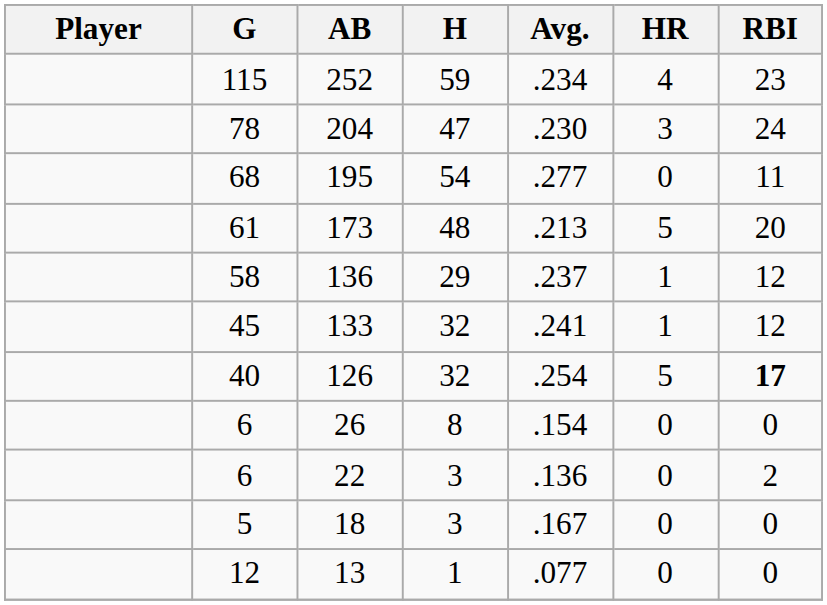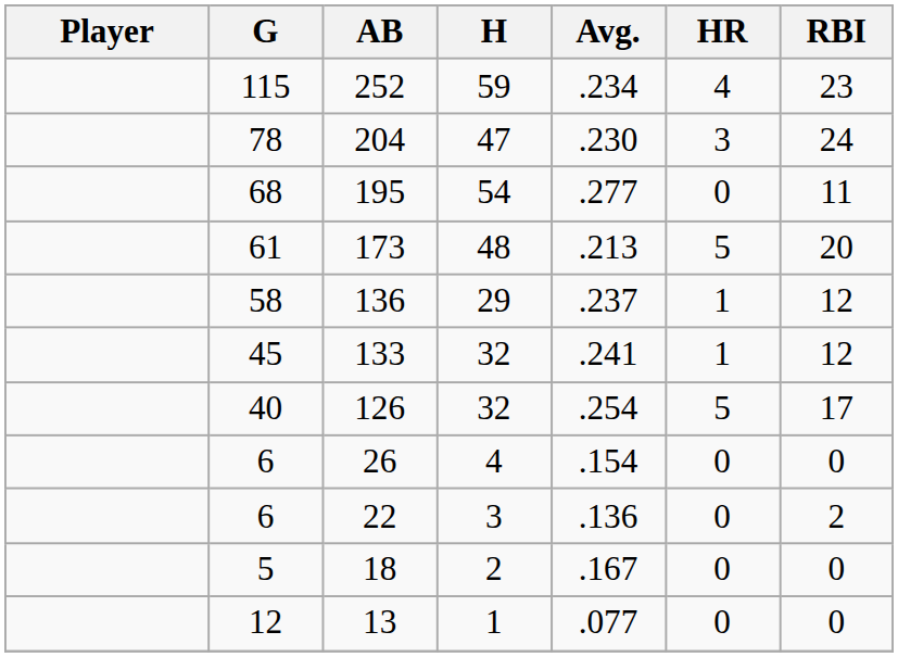126 | RBI: bold -> normal
26 | H: 8 -> 4
18 | H: 3 -> 2
